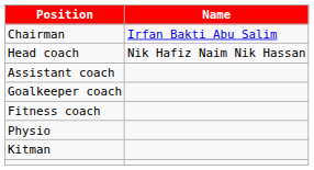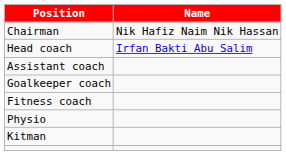Chairman | Name: Irfan Bakti Abu Salim -> Nik Hafiz Naim Nik Hassan
Head coach | Name: Nik Hafiz Naim Nik Hassan -> Irfan Bakti Abu Salim
